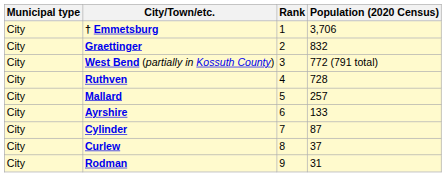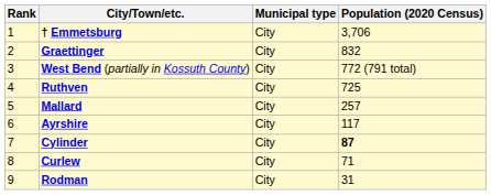columns swapped: Rank <-> Municipal type
Ruthven | Population (2020 Census): 728 -> 725
Ayrshire | Population (2020 Census): 133 -> 117
Cylinder | Population (2020 Census): normal -> bold
Curlew | Population (2020 Census): 37 -> 71
